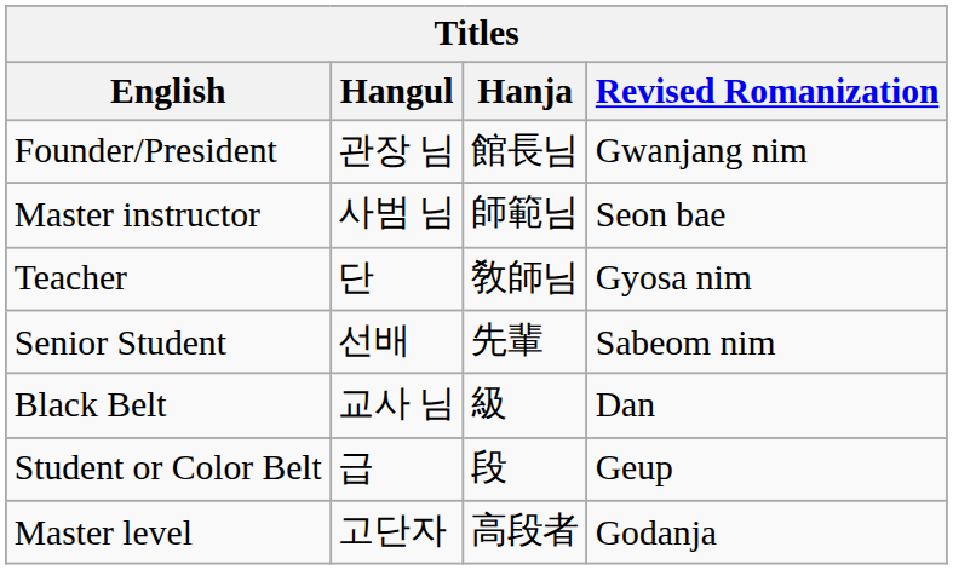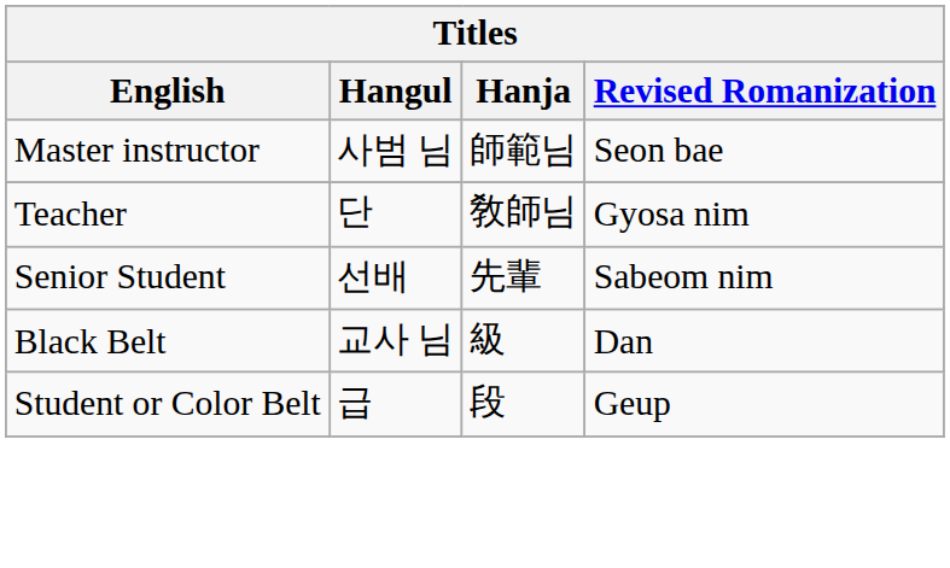- row: Founder/President | 관장 님 | 館長님 | Gwanjang nim
- row: Master level | 고단자 | 高段者 | Godanja
